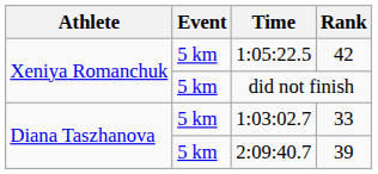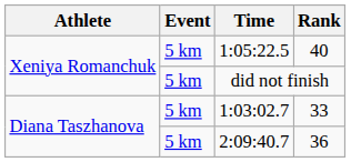1:05:22.5 | Rank: 42 -> 40
2:09:40.7 | Rank: 39 -> 36
